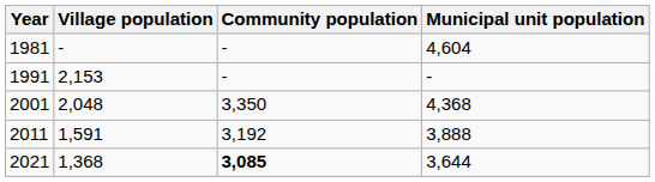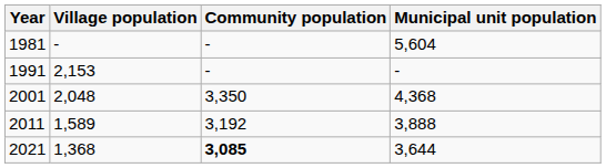1981 | Municipal unit population: 4,604 -> 5,604
2011 | Village population: 1,591 -> 1,589
